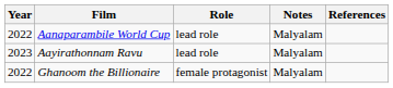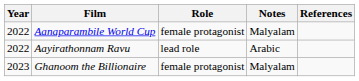Aanaparambile World Cup | Role: lead role -> female protagonist
Aayirathonnam Ravu | Year: 2023 -> 2022
Aayirathonnam Ravu | Notes: Malyalam -> Arabic
Ghanoom the Billionaire | Year: 2022 -> 2023
